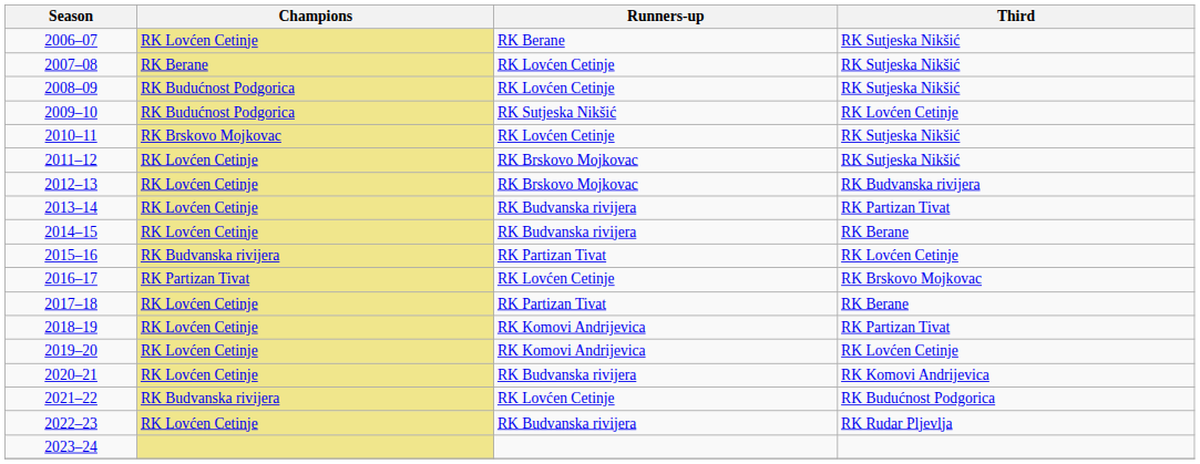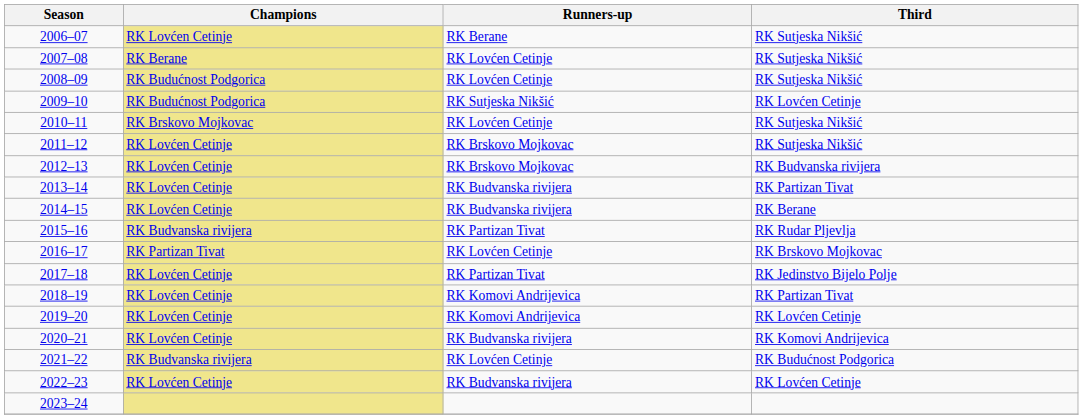2015–16 | Third: RK Lovćen Cetinje -> RK Rudar Pljevlja
2017–18 | Third: RK Berane -> RK Jedinstvo Bijelo Polje
2022–23 | Third: RK Rudar Pljevlja -> RK Lovćen Cetinje
